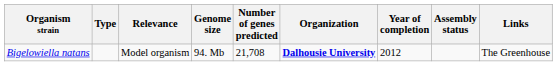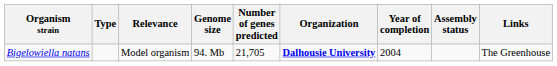Bigelowiella natans | Number of genes predicted: 21,708 -> 21,705
Bigelowiella natans | Year of completion: 2012 -> 2004
